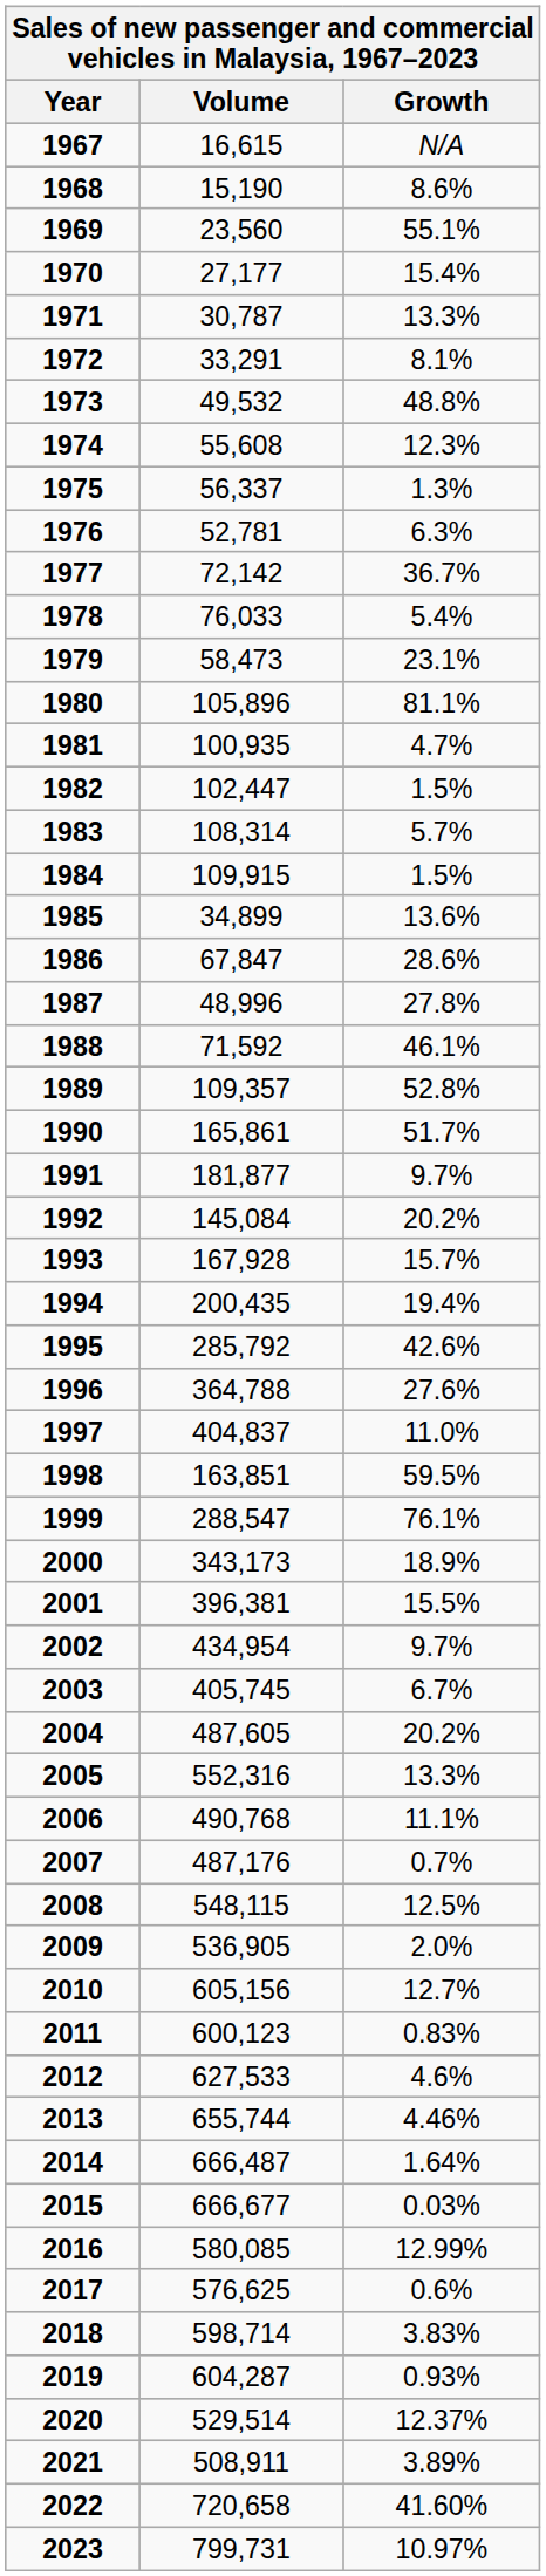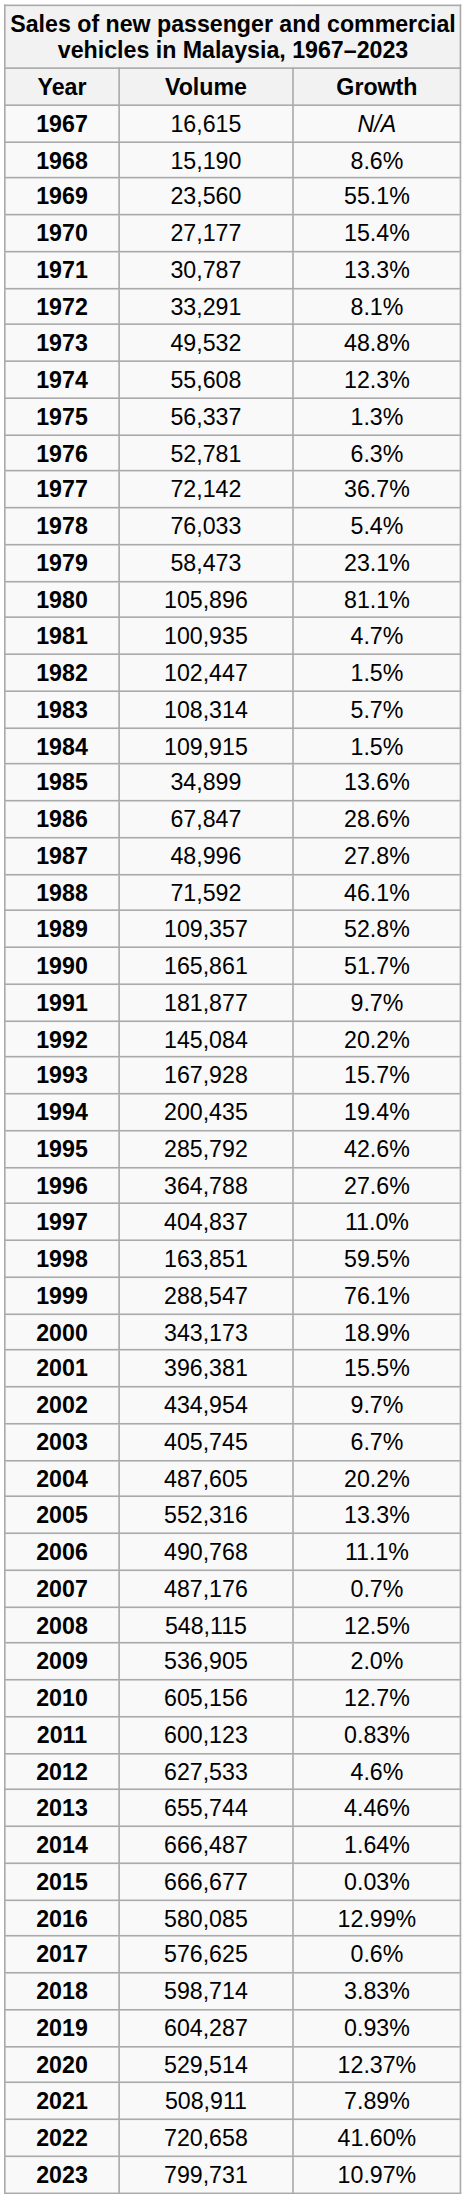2021 | Growth: 3.89% -> 7.89%
